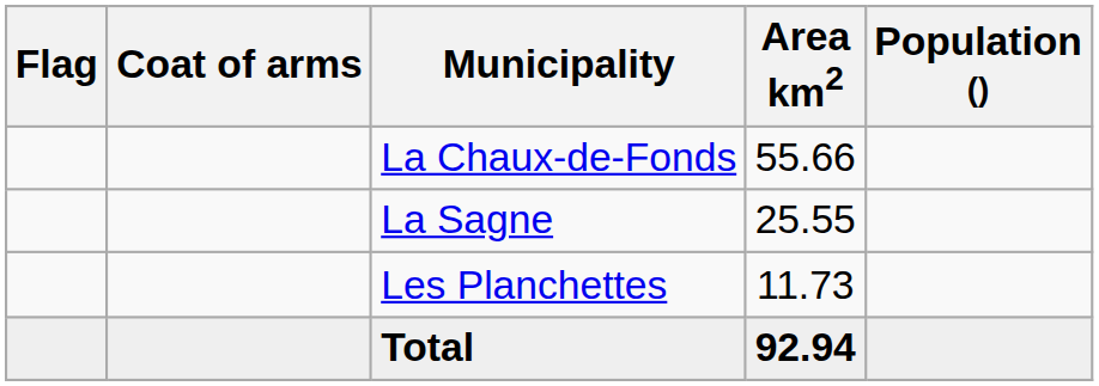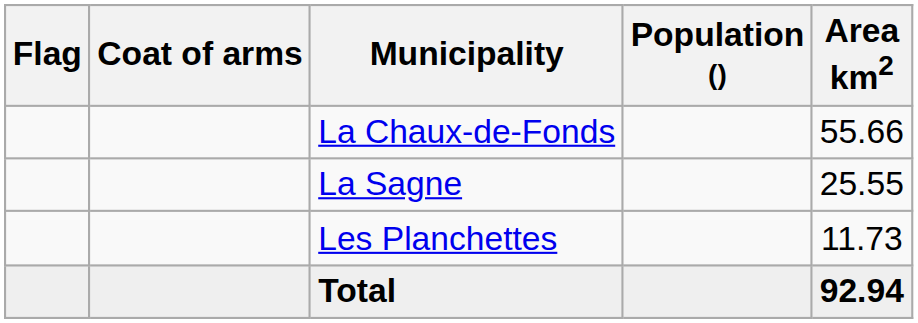columns swapped: Population () <-> Area km2
